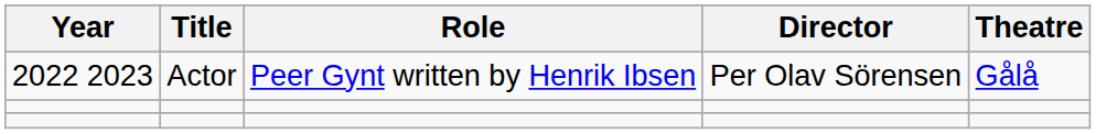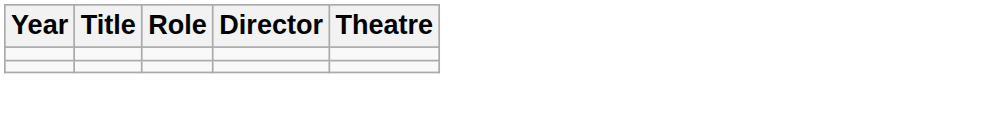- row: 2022 2023 | Actor | Peer Gynt written by Henrik Ibsen | Per Olav Sörensen | Gålå
